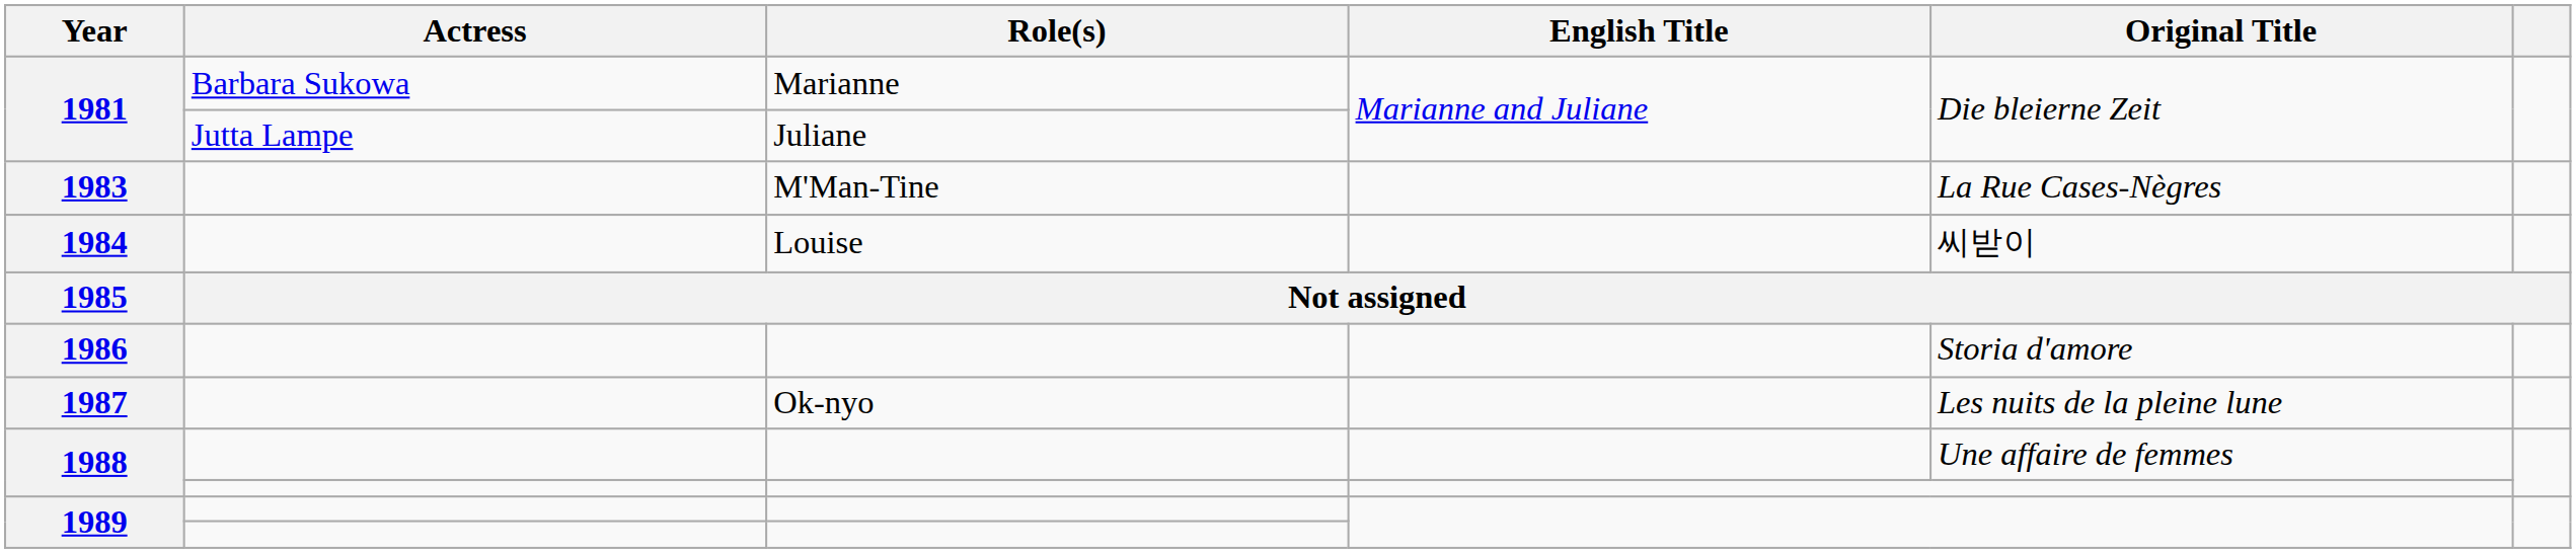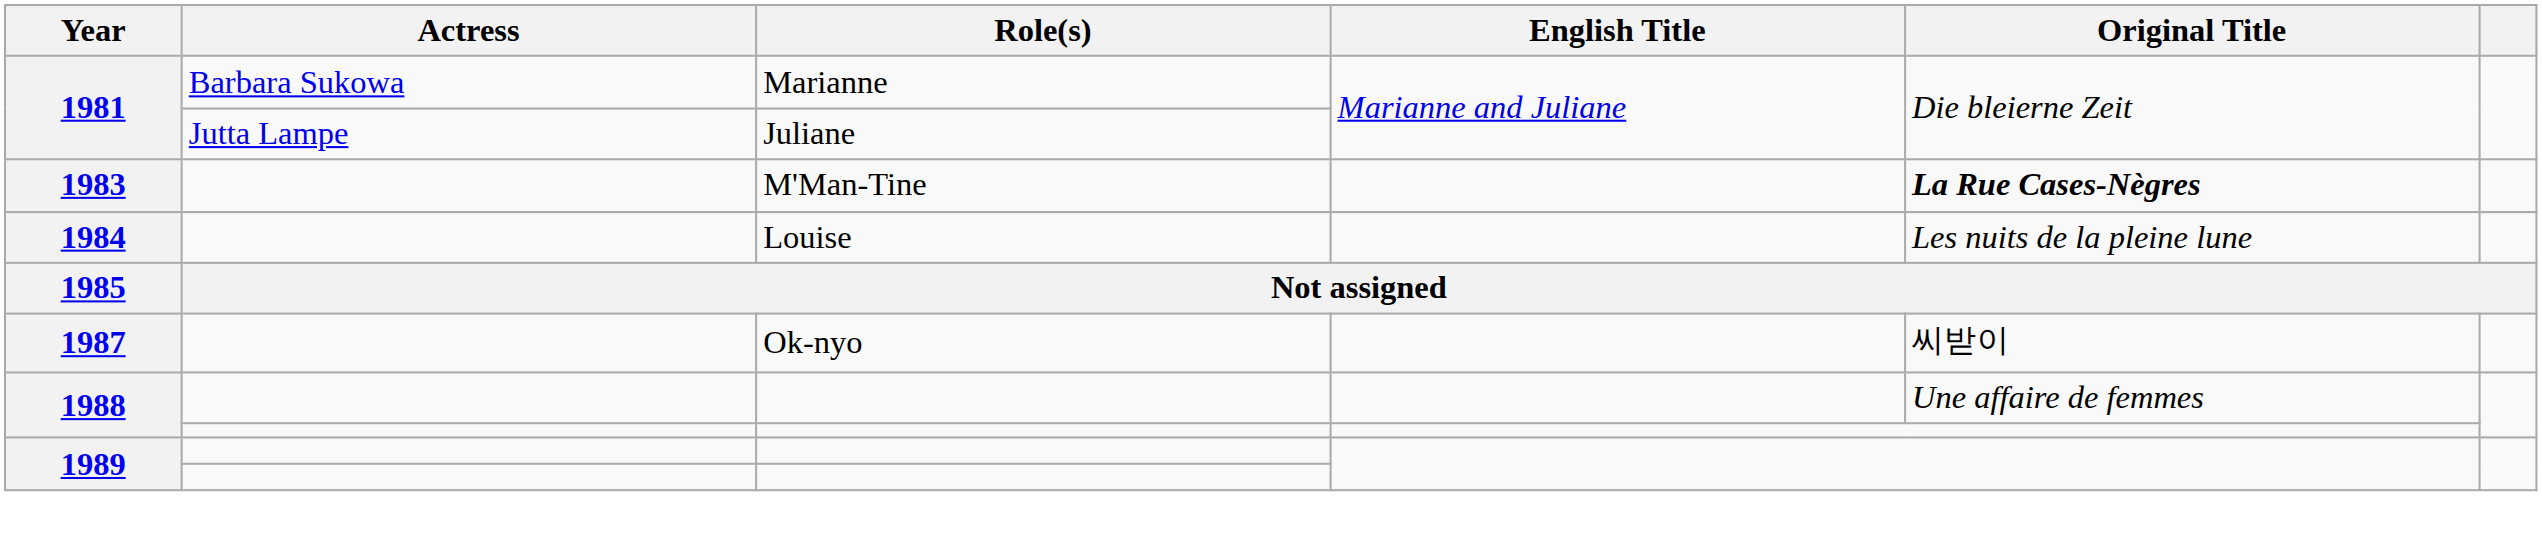1983 | Original Title: normal -> bold
1984 | Original Title: 씨받이 -> Les nuits de la pleine lune
- row: 1986 | Storia d'amore
1987 | Original Title: Les nuits de la pleine lune -> 씨받이
